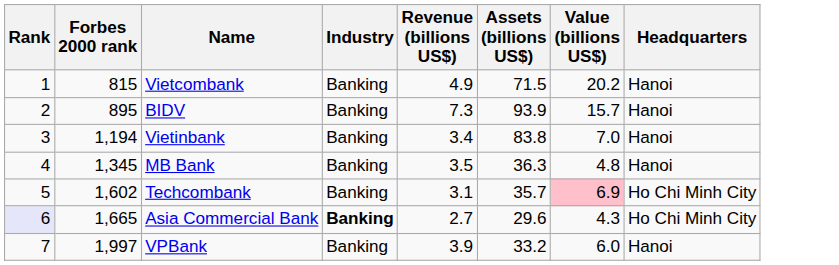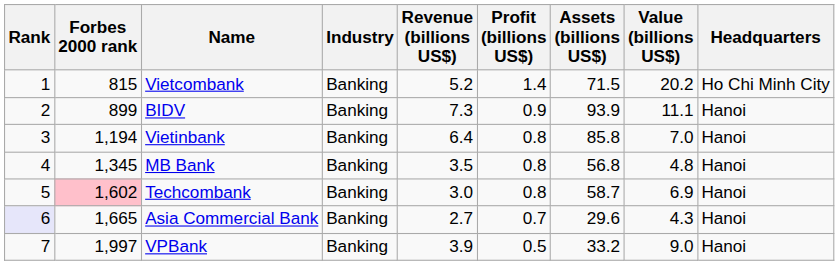+ column: Profit (billions US$) | 1.4 | 0.9 | 0.8 | 0.8 | 0.8 | 0.7 | 0.5
Vietcombank | Revenue (billions US$): 4.9 -> 5.2
Vietcombank | Headquarters: Hanoi -> Ho Chi Minh City
BIDV | Forbes 2000 rank: 895 -> 899
BIDV | Value (billions US$): 15.7 -> 11.1
Vietinbank | Revenue (billions US$): 3.4 -> 6.4
Vietinbank | Assets (billions US$): 83.8 -> 85.8
MB Bank | Assets (billions US$): 36.3 -> 56.8
Techcombank | Forbes 2000 rank: no background -> pink background
Techcombank | Revenue (billions US$): 3.1 -> 3.0
Techcombank | Assets (billions US$): 35.7 -> 58.7
Techcombank | Value (billions US$): pink background -> no background
Techcombank | Headquarters: Ho Chi Minh City -> Hanoi
Asia Commercial Bank | Industry: bold -> normal
Asia Commercial Bank | Headquarters: Ho Chi Minh City -> Hanoi
VPBank | Value (billions US$): 6.0 -> 9.0
